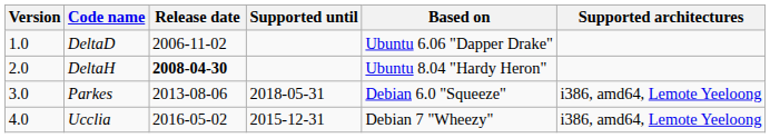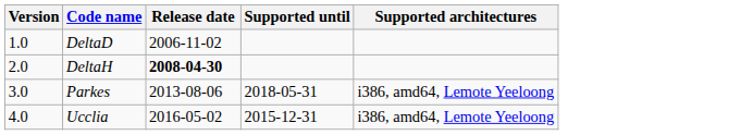- column: Based on | Ubuntu 6.06 "Dapper Drake" | Ubuntu 8.04 "Hardy Heron" | Debian 6.0 "Squeeze" | Debian 7 "Wheezy"
